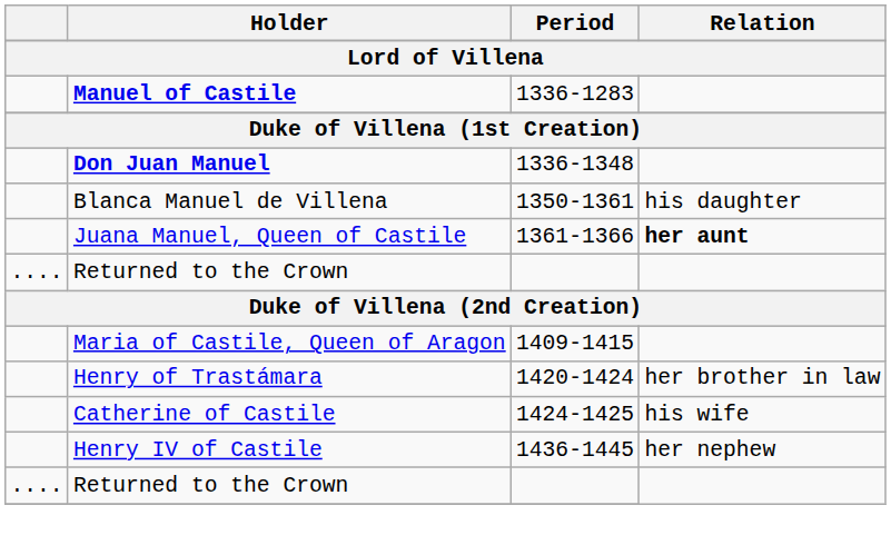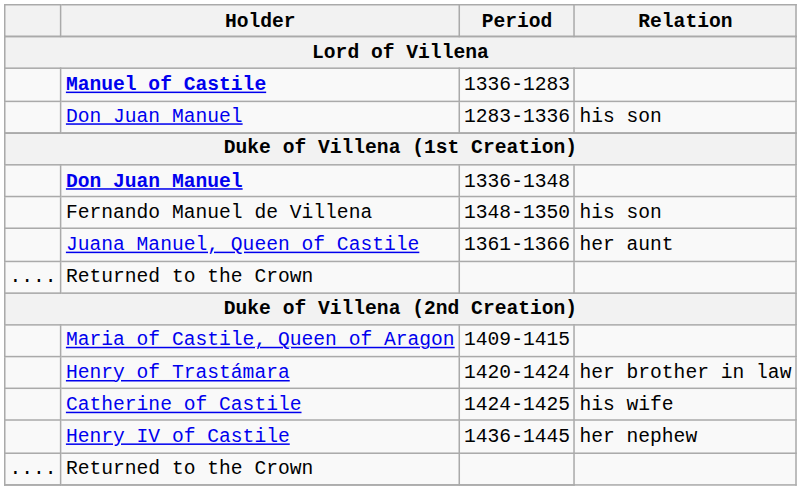+ row: Don Juan Manuel | 1283-1336 | his son
+ row: Fernando Manuel de Villena | 1348-1350 | his son
- row: Blanca Manuel de Villena | 1350-1361 | his daughter
1361-1366 | Relation: bold -> normal
